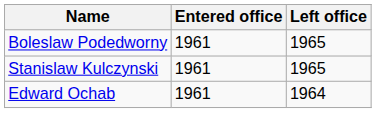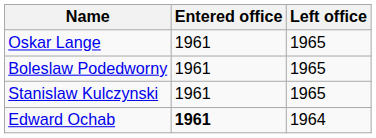+ row: Oskar Lange | 1961 | 1965
Edward Ochab | Entered office: normal -> bold
